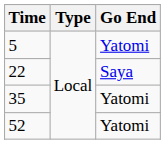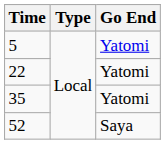22 | Go End: Saya -> Yatomi
52 | Go End: Yatomi -> Saya
